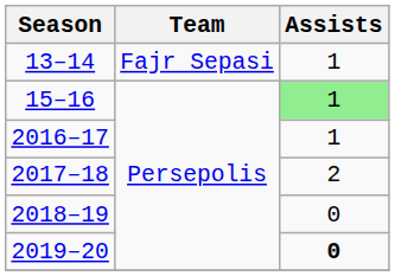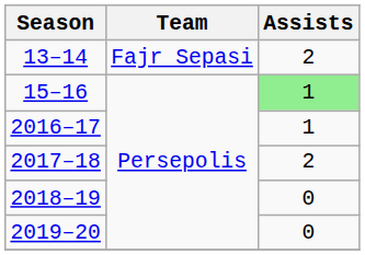13–14 | Assists: 1 -> 2
2019–20 | Assists: bold -> normal
